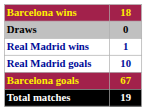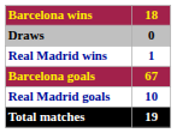rows swapped: Barcelona goals <-> Real Madrid goals
